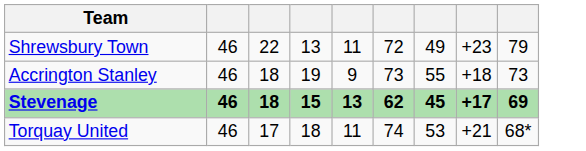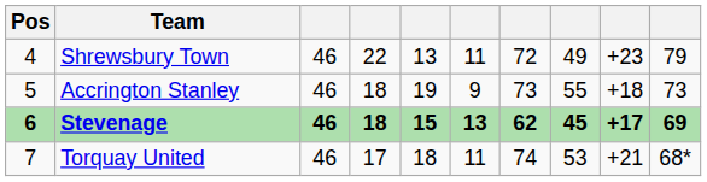+ column: Pos | 4 | 5 | 6 | 7
